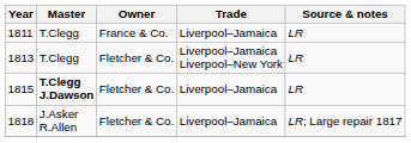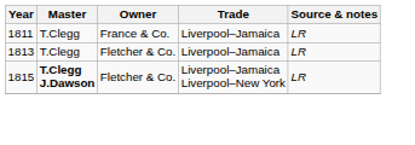1813 | Trade: Liverpool–Jamaica Liverpool–New York -> Liverpool–Jamaica
1815 | Trade: Liverpool–Jamaica -> Liverpool–Jamaica Liverpool–New York
- row: 1818 | J.Asker R.Allen | Fletcher & Co. | Liverpool–Jamaica | LR; Large repair 1817
